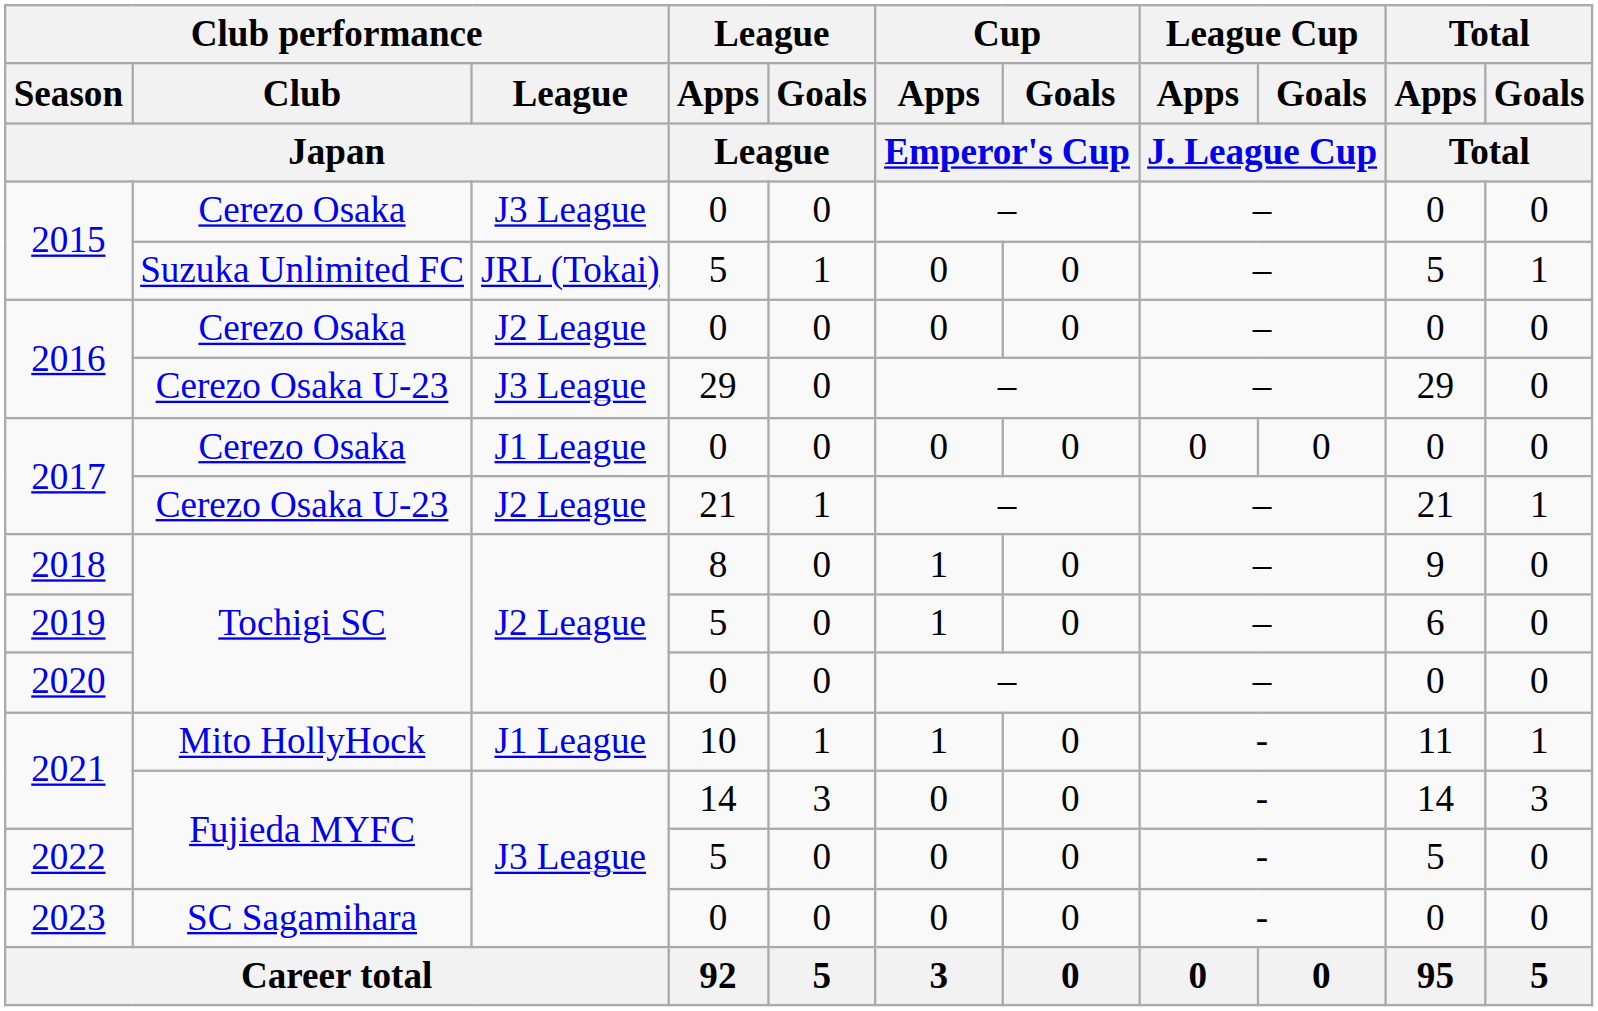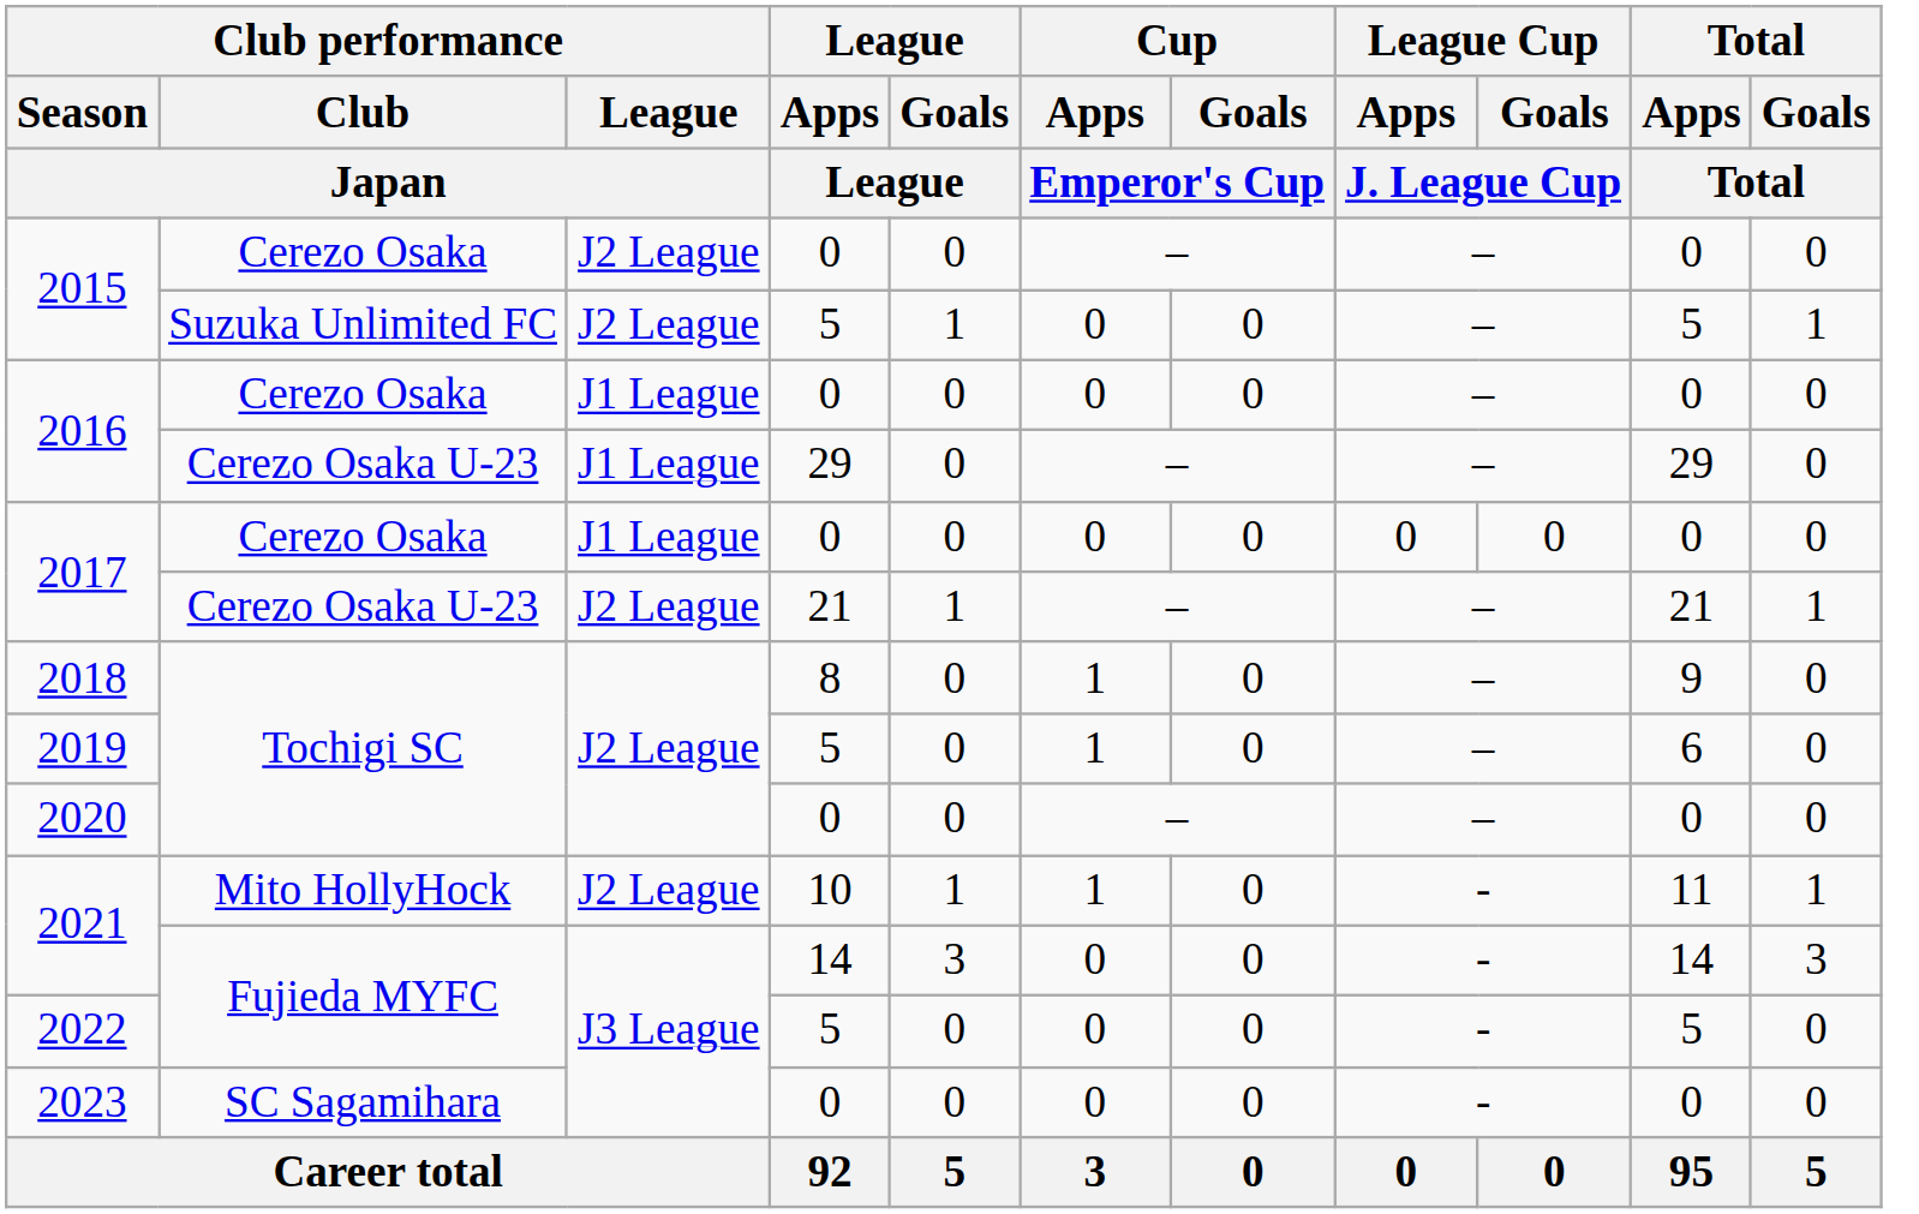2015 / Cerezo Osaka | Club performance / League / Japan: J3 League -> J2 League
2015 / Suzuka Unlimited FC | Club performance / League / Japan: JRL (Tokai) -> J2 League
2016 / Cerezo Osaka | Club performance / League / Japan: J2 League -> J1 League
2016 / Cerezo Osaka U-23 | Club performance / League / Japan: J3 League -> J1 League
2021 / Mito HollyHock | Club performance / League / Japan: J1 League -> J2 League
